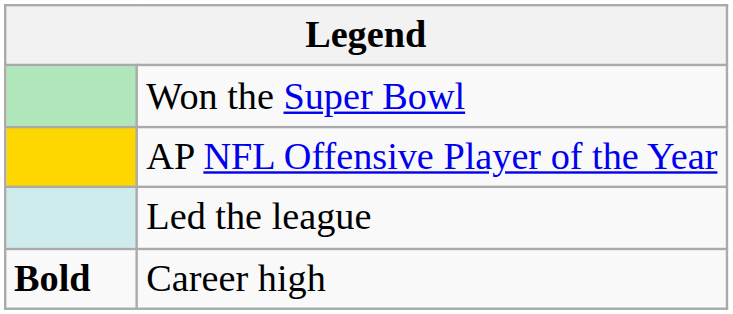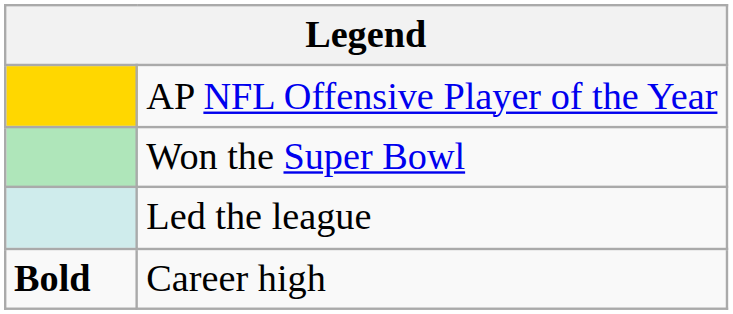rows swapped: AP NFL Offensive Player of the Year <-> Won the Super Bowl
